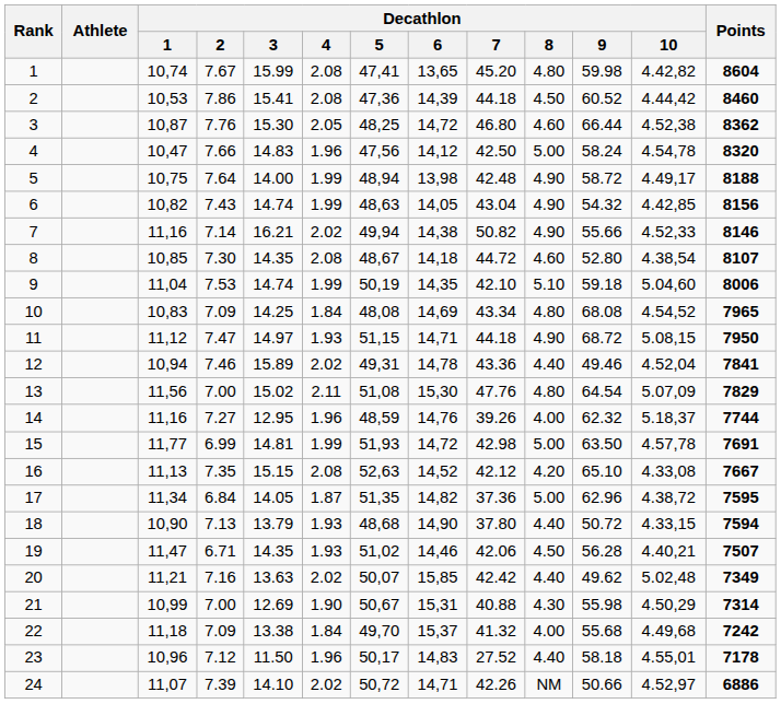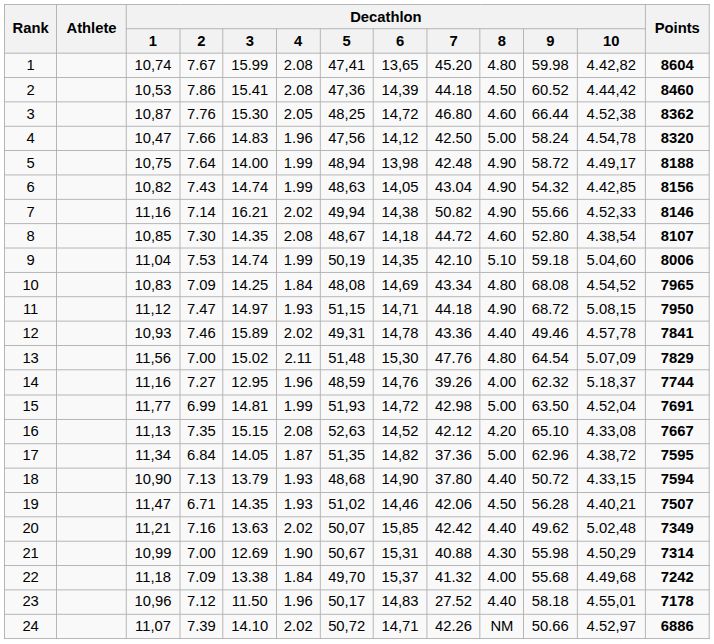12 | Decathlon / 1: 10,94 -> 10,93
12 | Decathlon / 10: 4.52,04 -> 4.57,78
13 | Decathlon / 5: 51,08 -> 51,48
15 | Decathlon / 10: 4.57,78 -> 4.52,04
